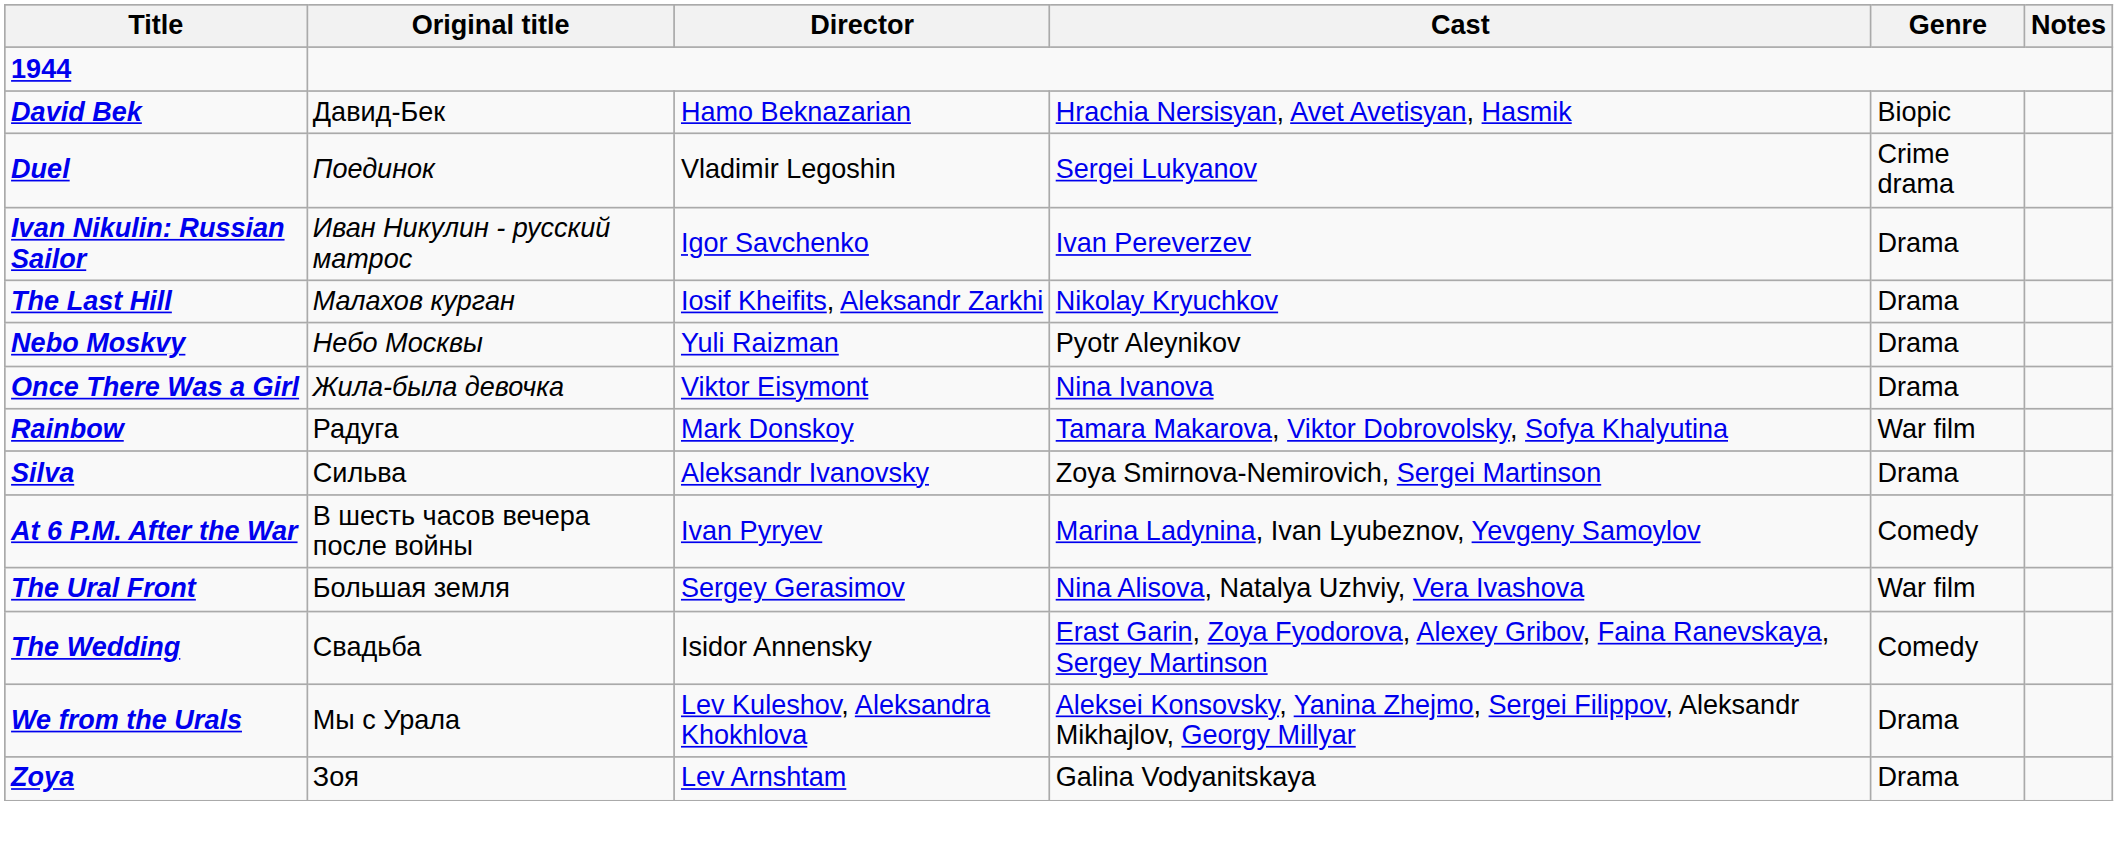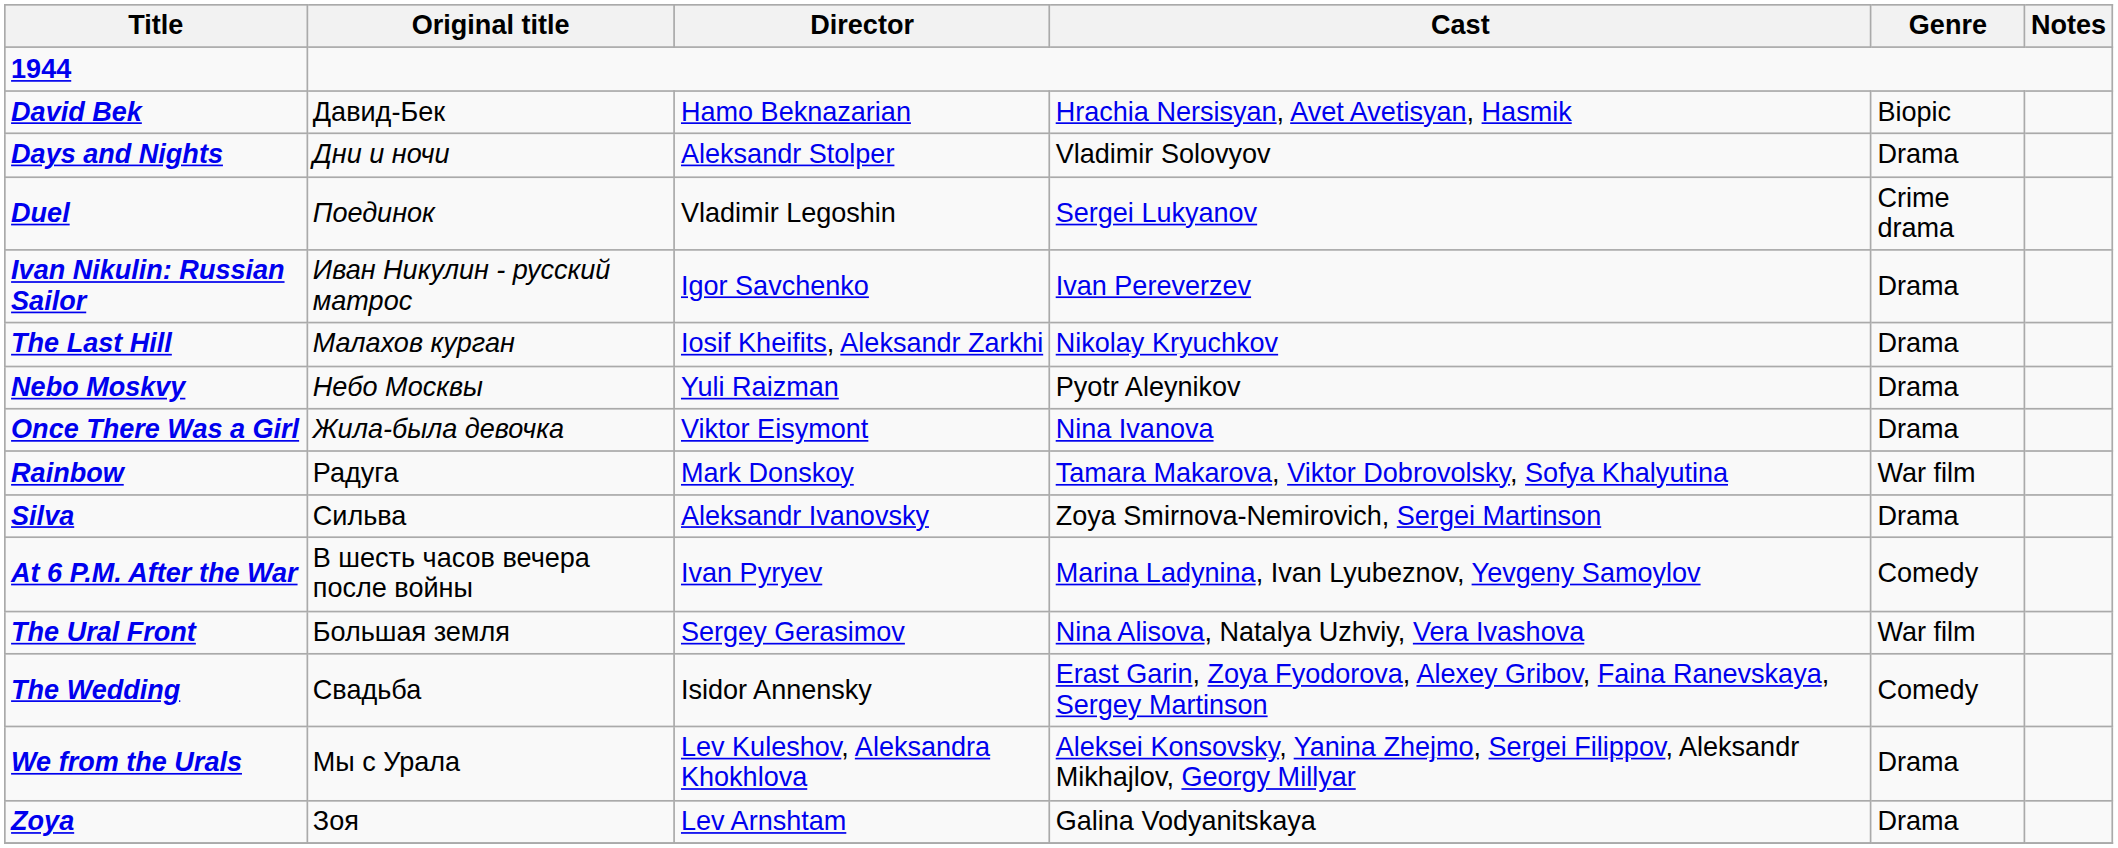+ row: Days and Nights | Дни и ночи | Aleksandr Stolper | Vladimir Solovyov | Drama
